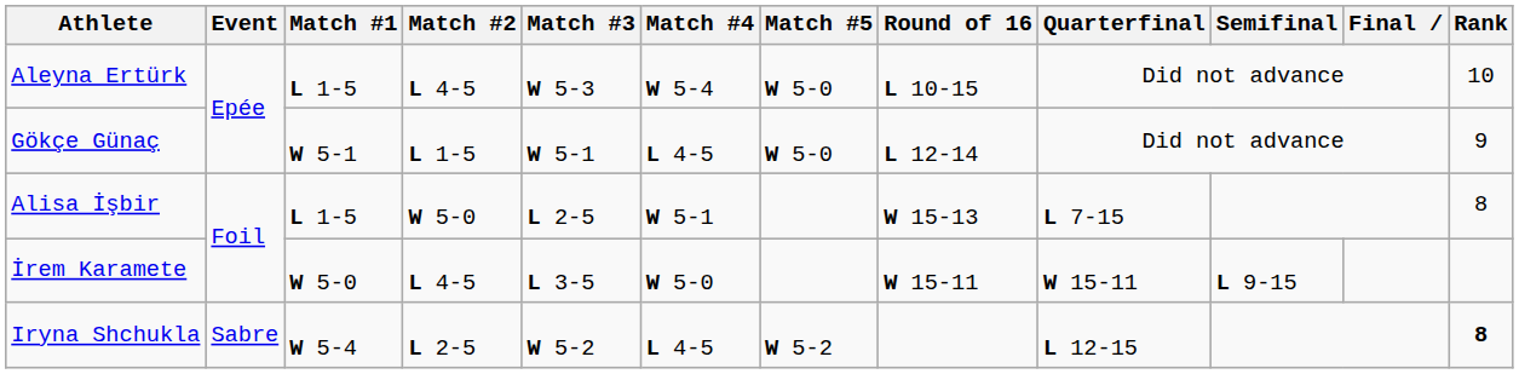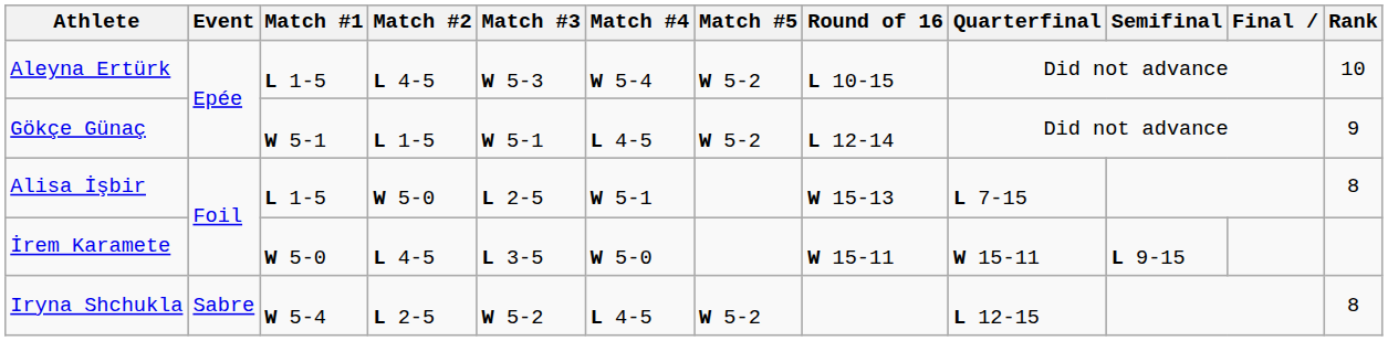Aleyna Ertürk | Match #5: W 5-0 -> W 5-2
Gökçe Günaç | Match #5: W 5-0 -> W 5-2
Iryna Shchukla | Rank: bold -> normal
